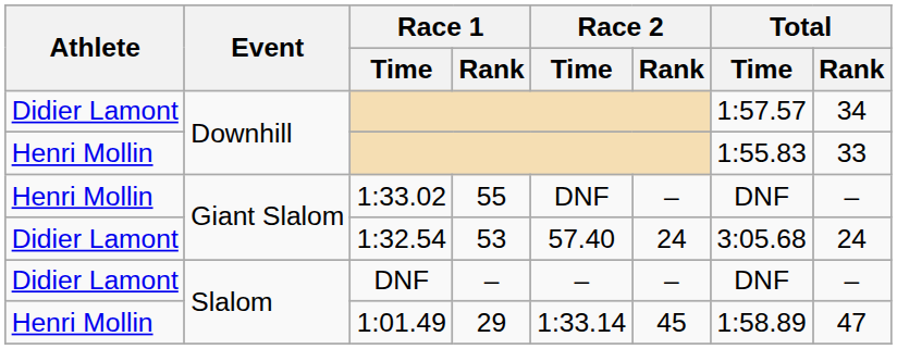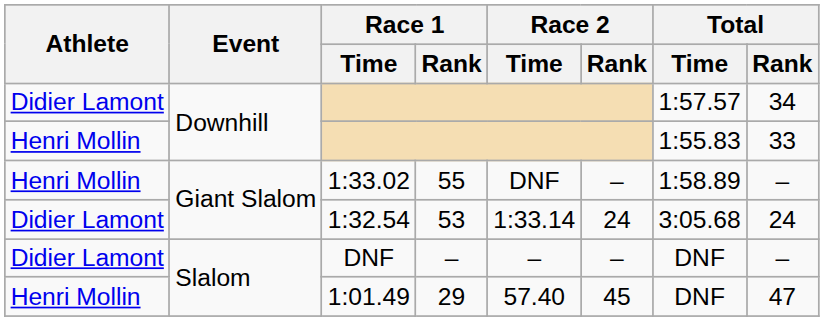1:33.02 | Total / Time: DNF -> 1:58.89
1:32.54 | Race 2 / Time: 57.40 -> 1:33.14
1:01.49 | Race 2 / Time: 1:33.14 -> 57.40
1:01.49 | Total / Time: 1:58.89 -> DNF
